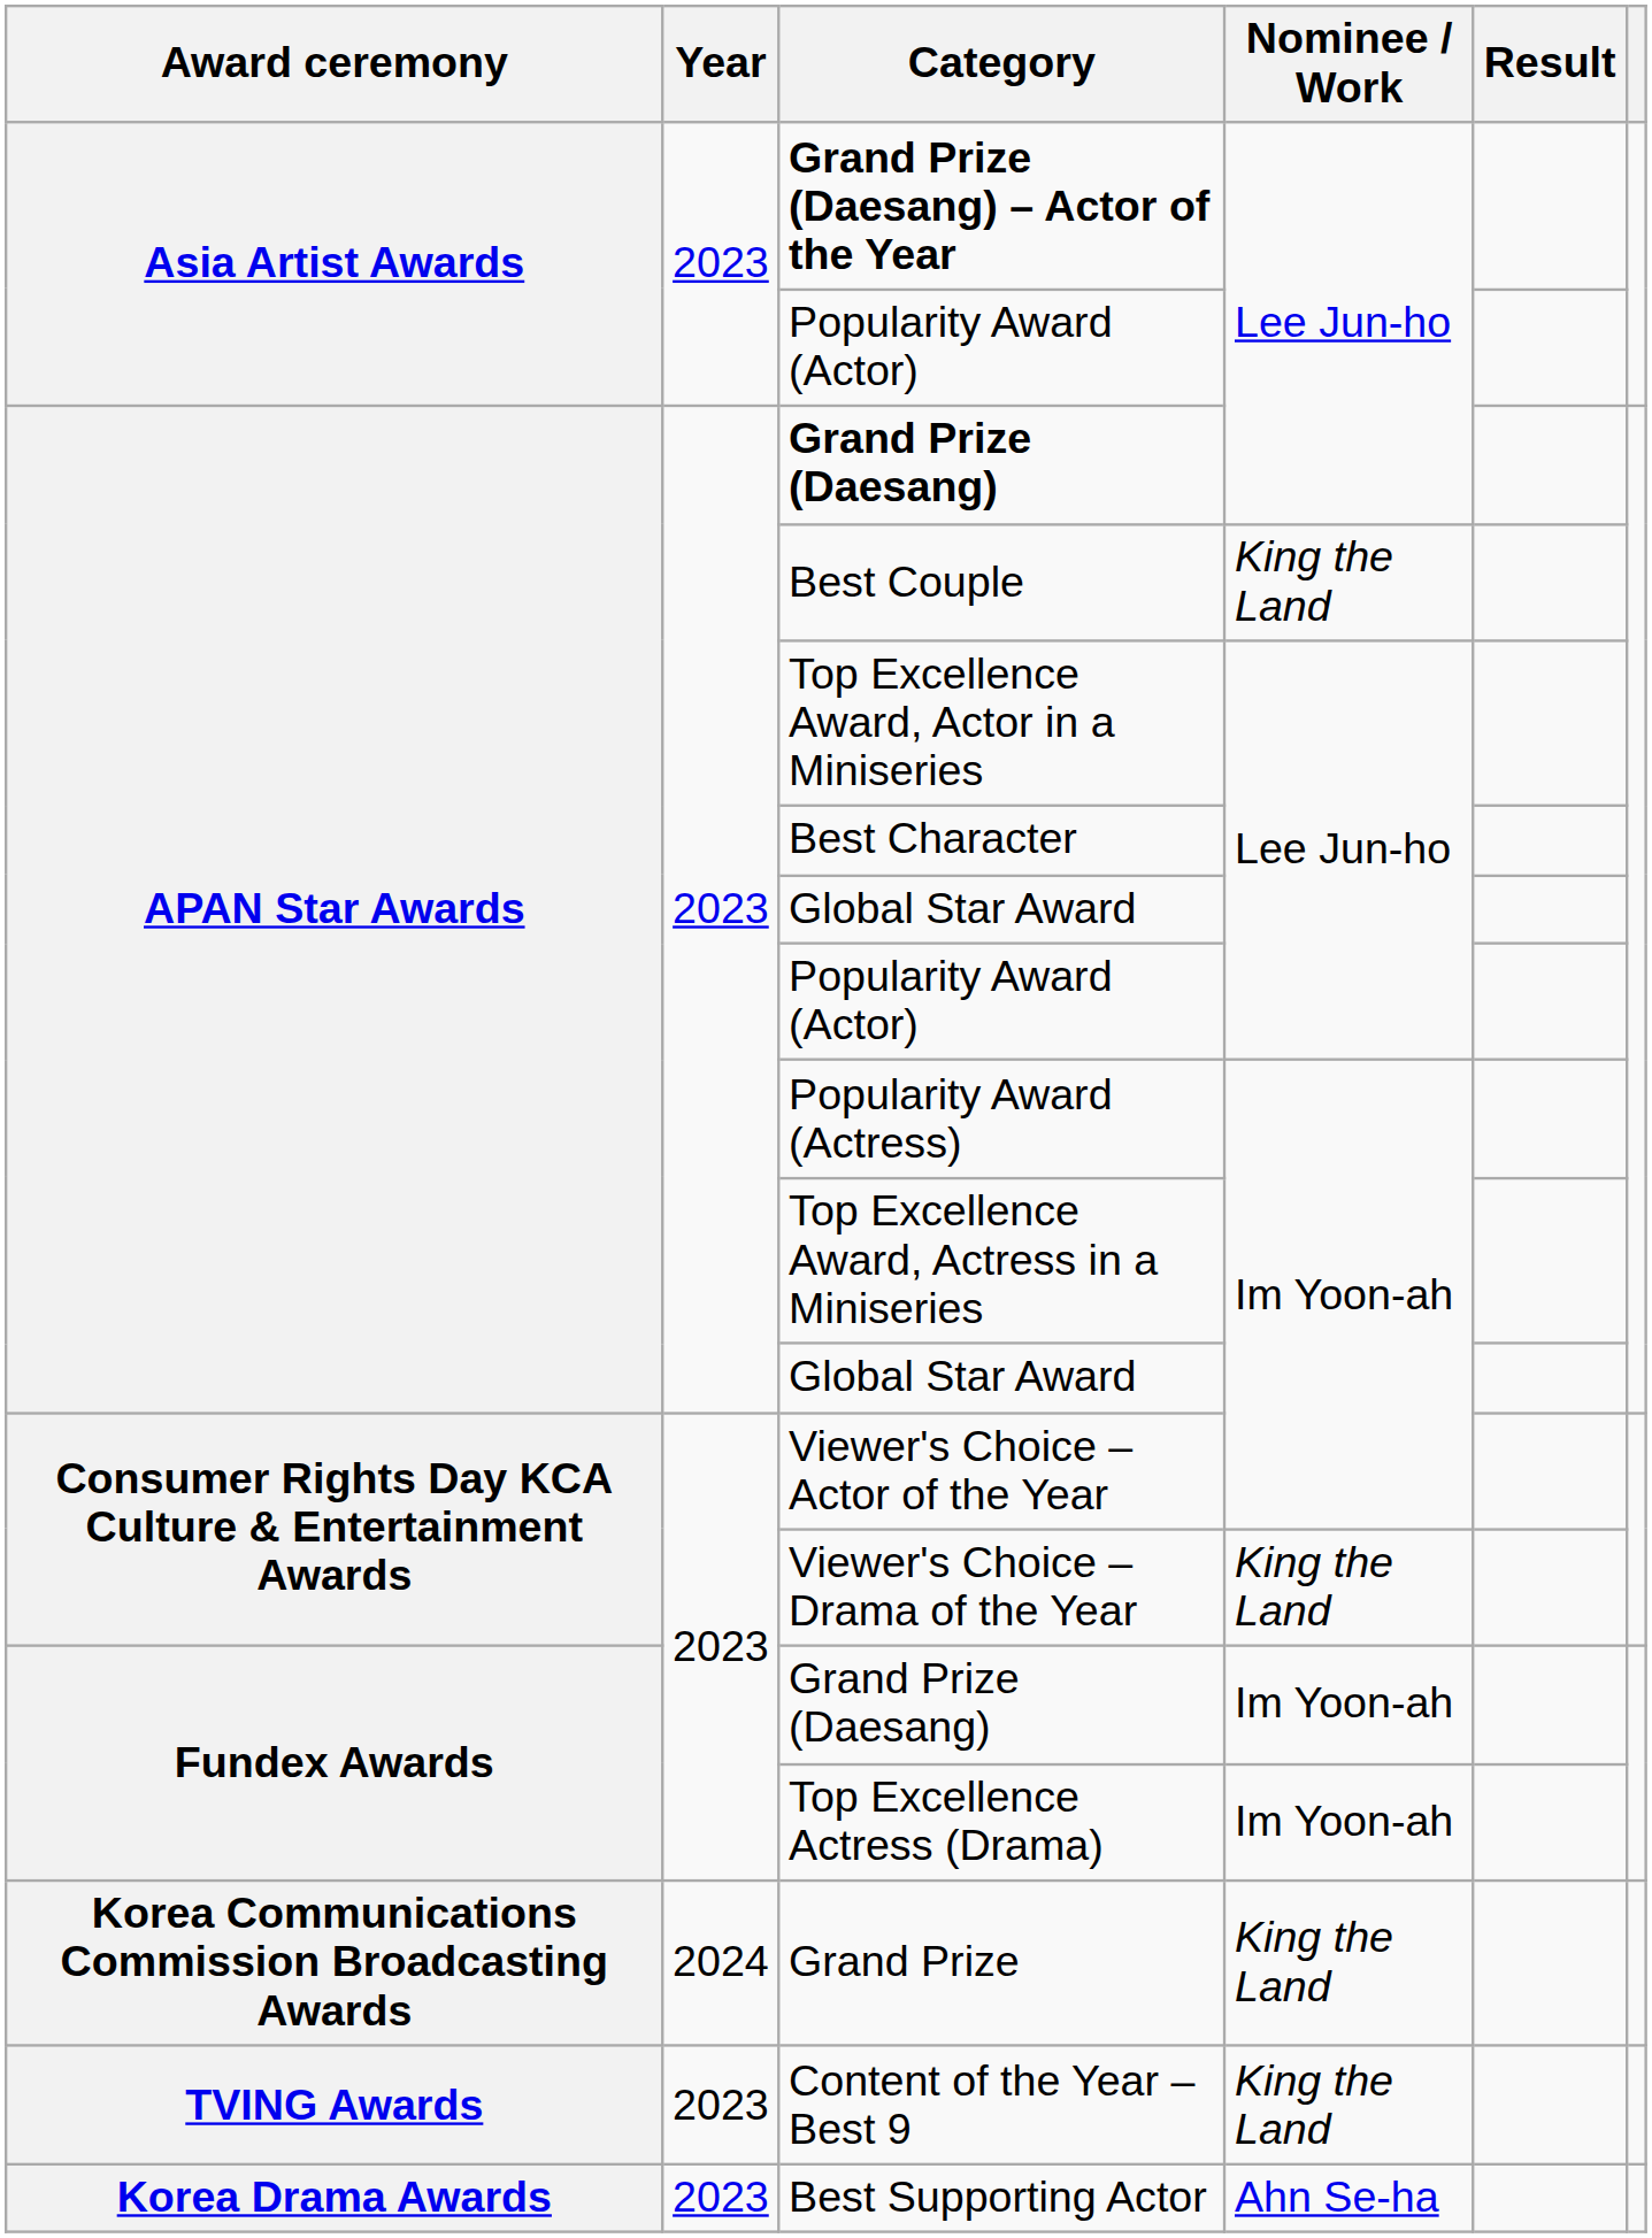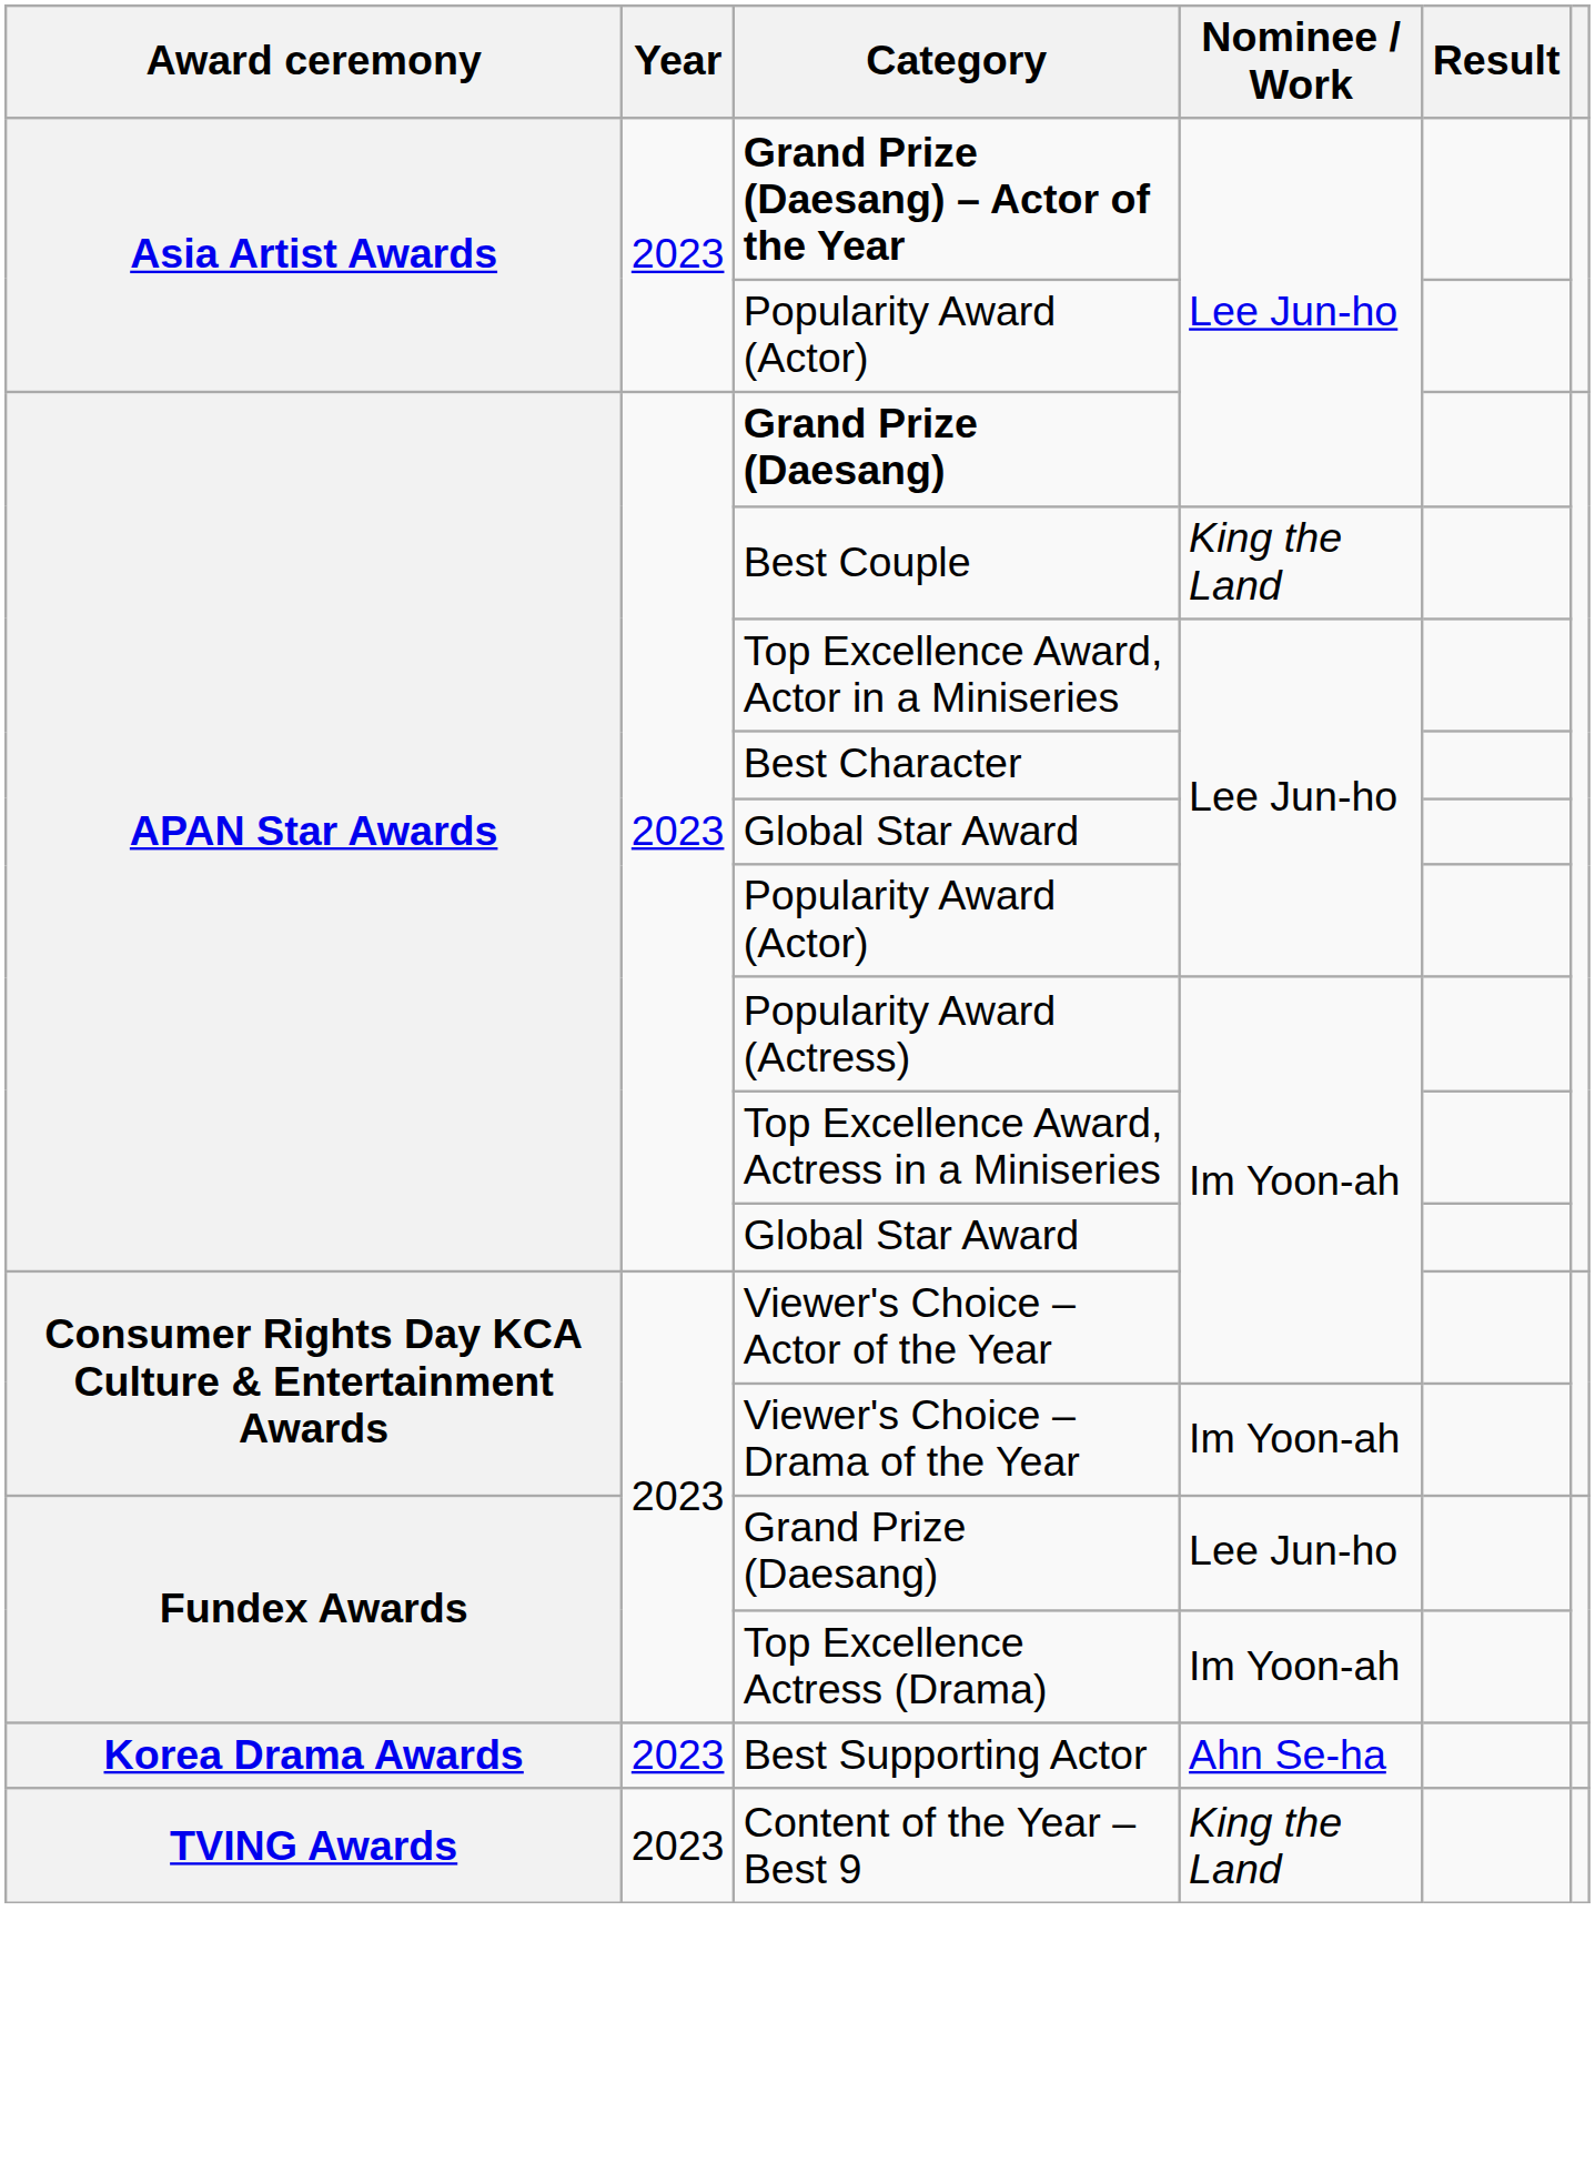Viewer's Choice – Drama of the Year | Nominee / Work: King the Land -> Im Yoon-ah
Fundex Awards / Grand Prize (Daesang) | Nominee / Work: Im Yoon-ah -> Lee Jun-ho
- row: Korea Communications Commission Broadcasting Awards | 2024 | Grand Prize | King the Land
rows swapped: Best Supporting Actor <-> Content of the Year – Best 9
